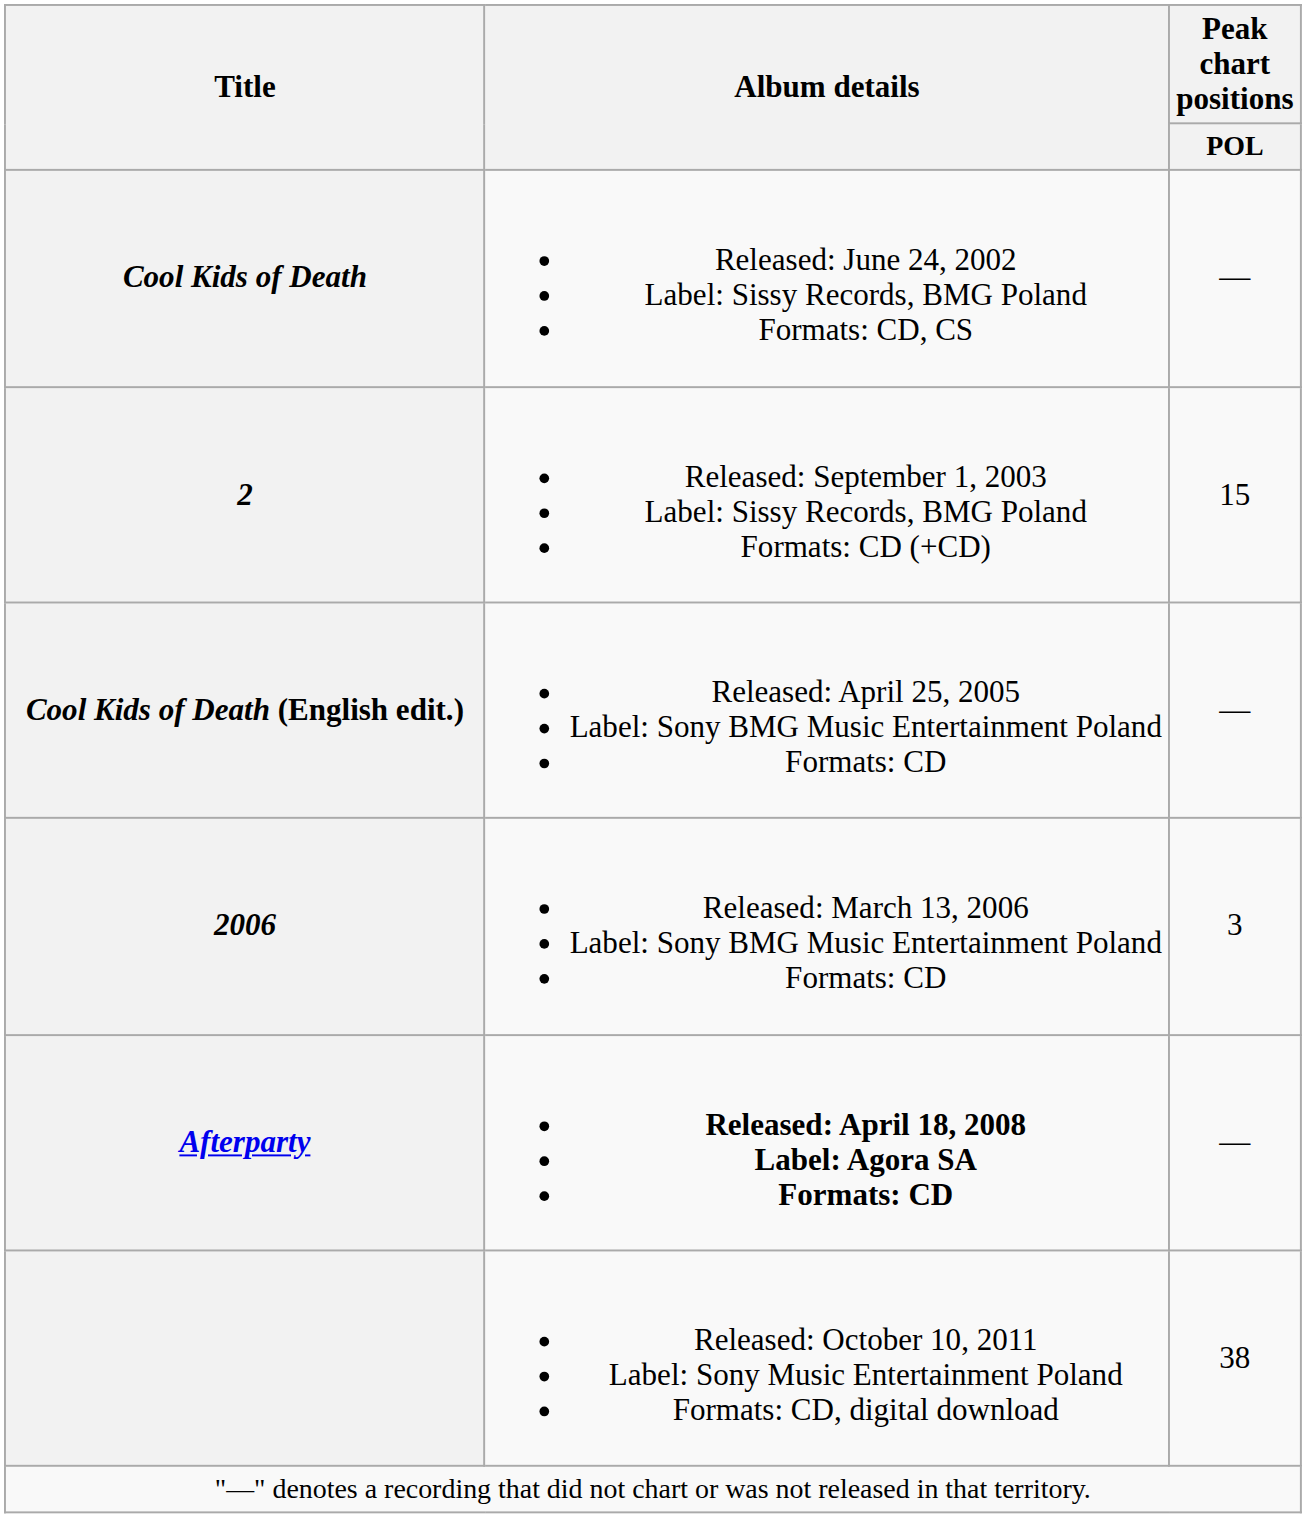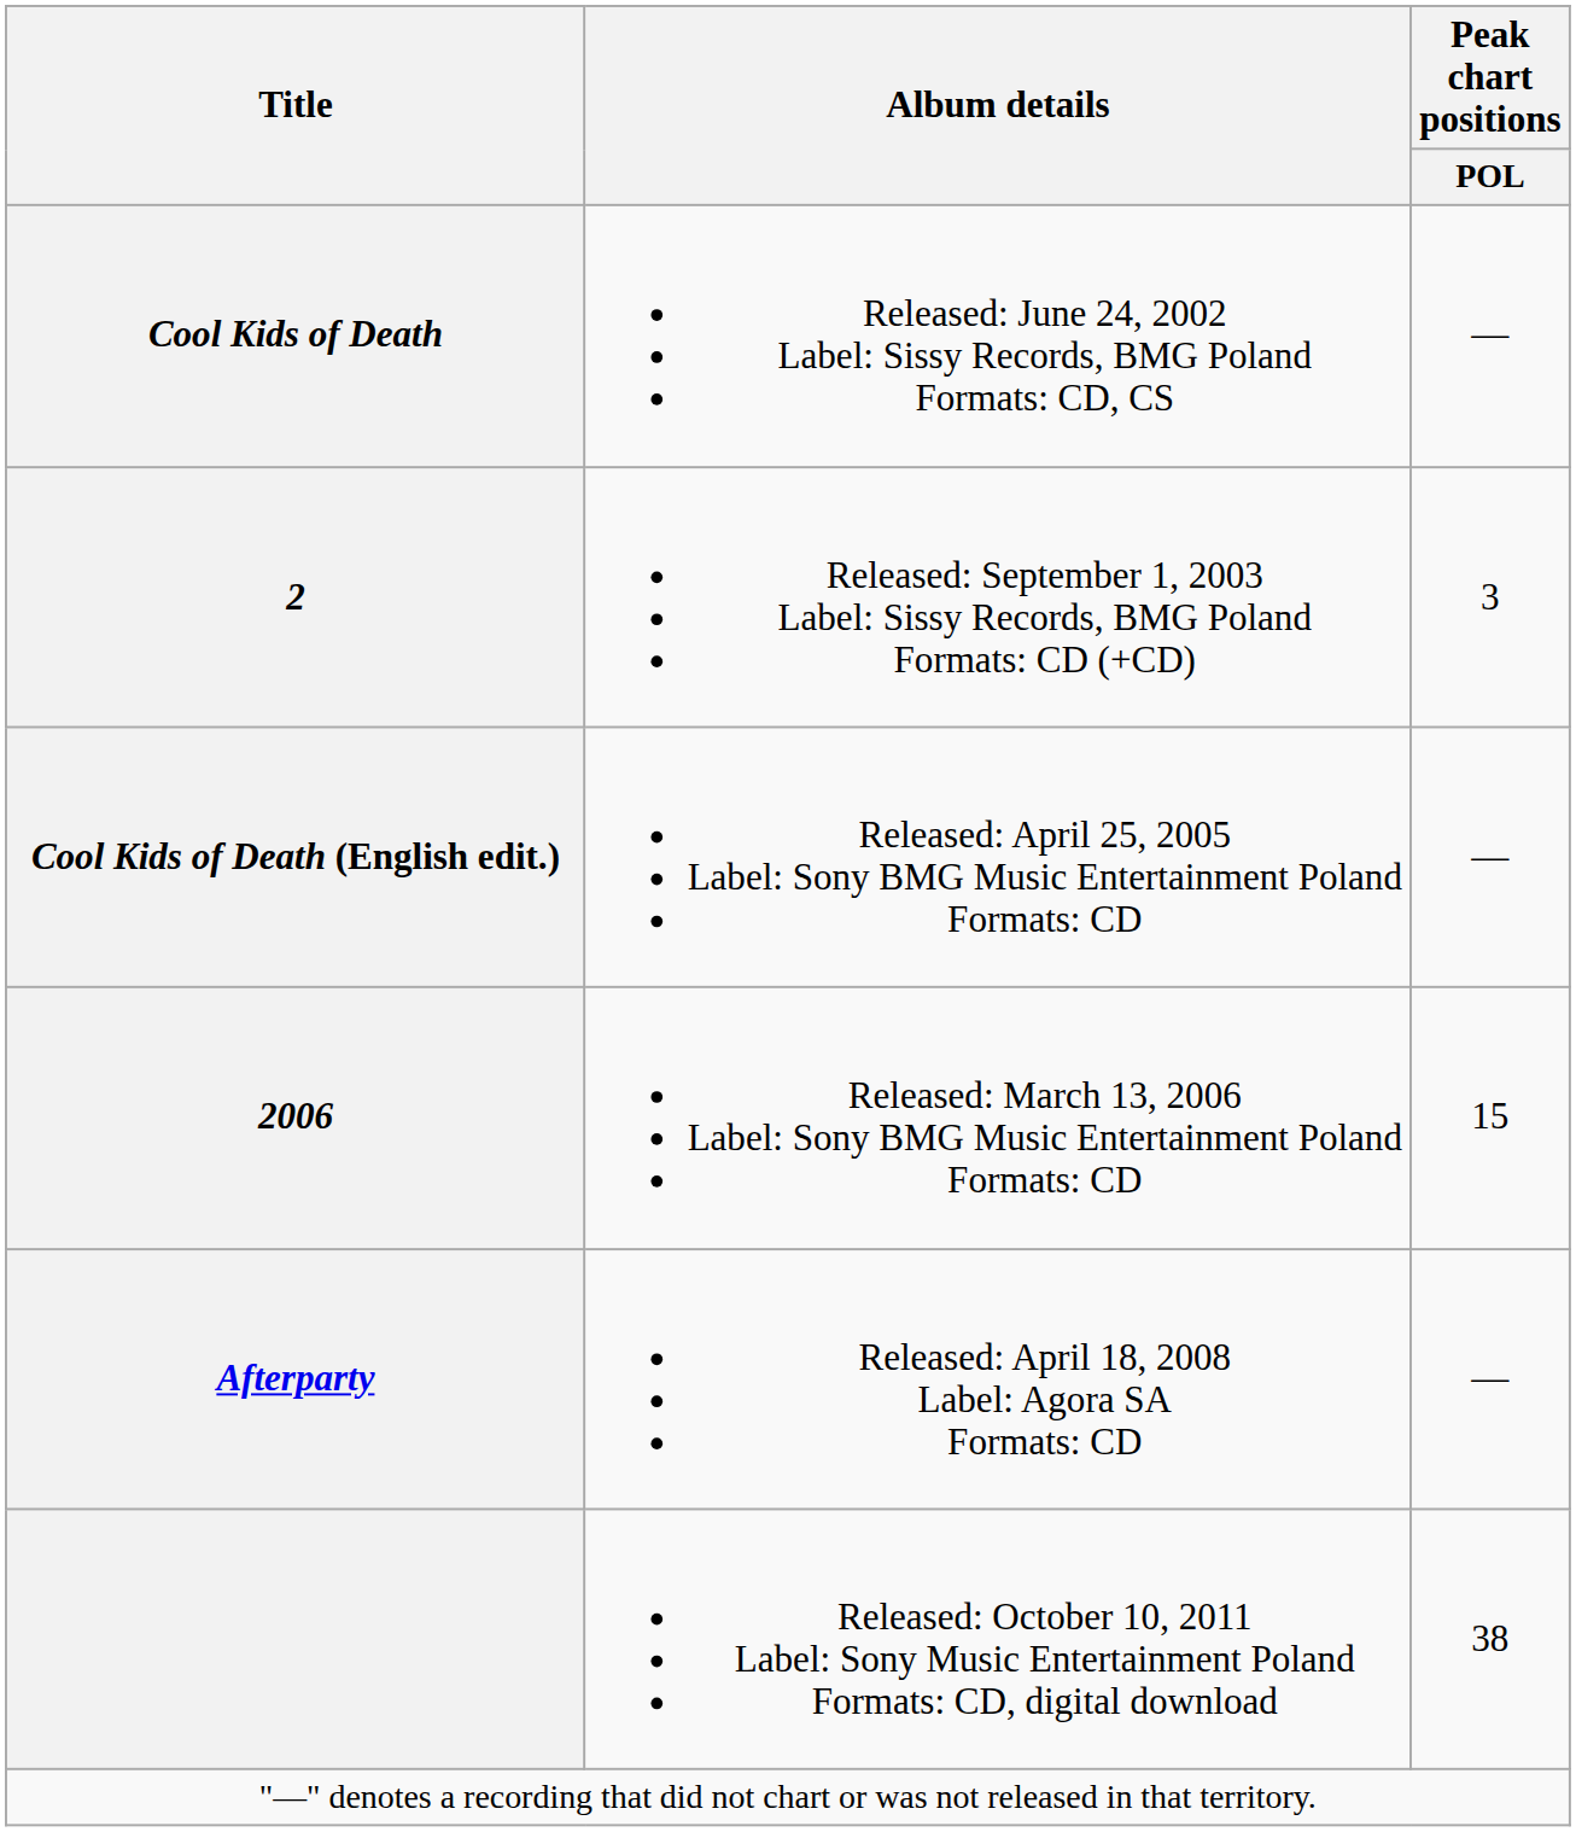2 | Peak chart positions / POL: 15 -> 3
2006 | Peak chart positions / POL: 3 -> 15
Afterparty | Album details: bold -> normal
